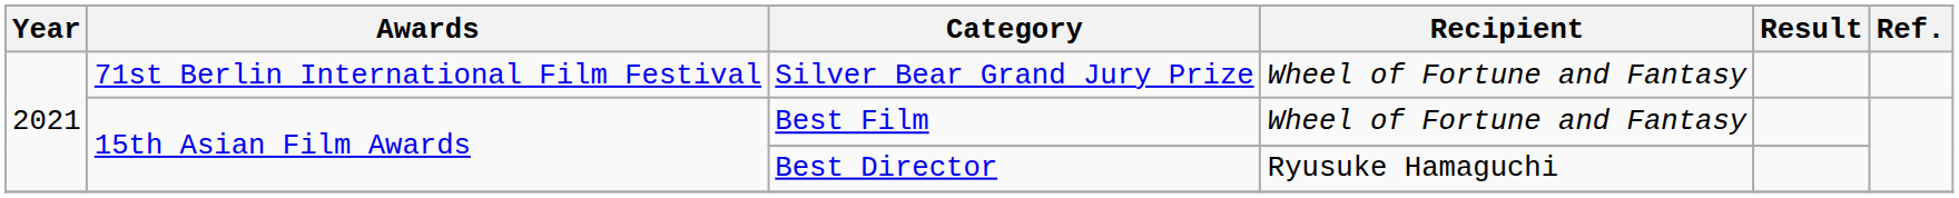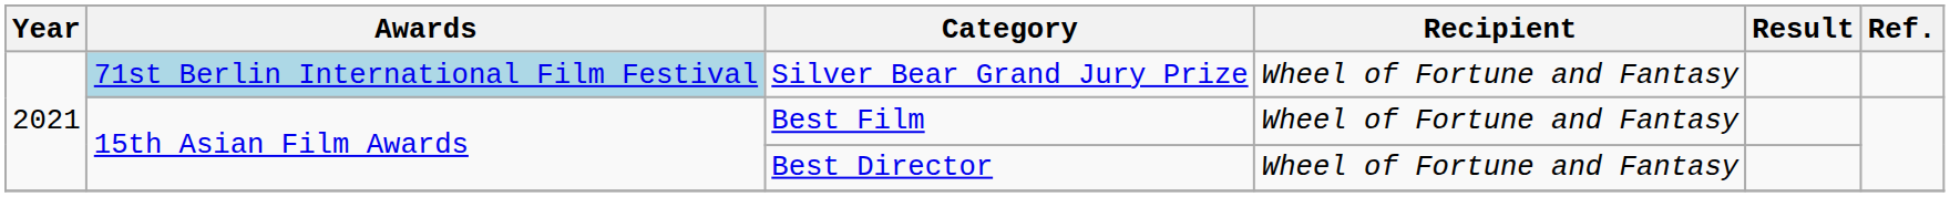Silver Bear Grand Jury Prize | Awards: no background -> lightblue background
Best Director | Recipient: Ryusuke Hamaguchi -> Wheel of Fortune and Fantasy
